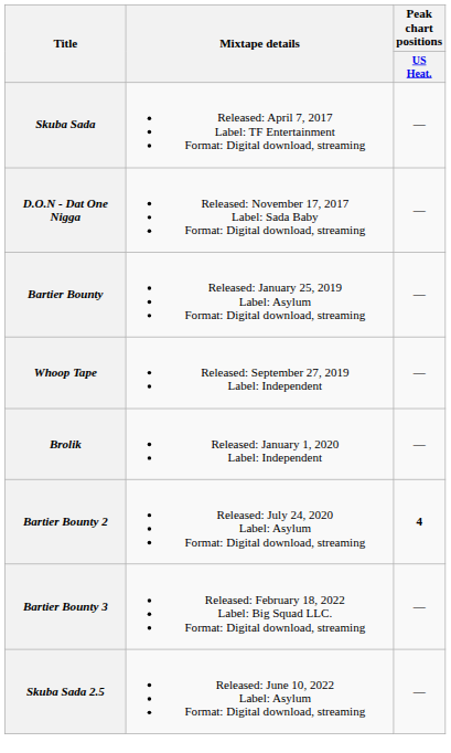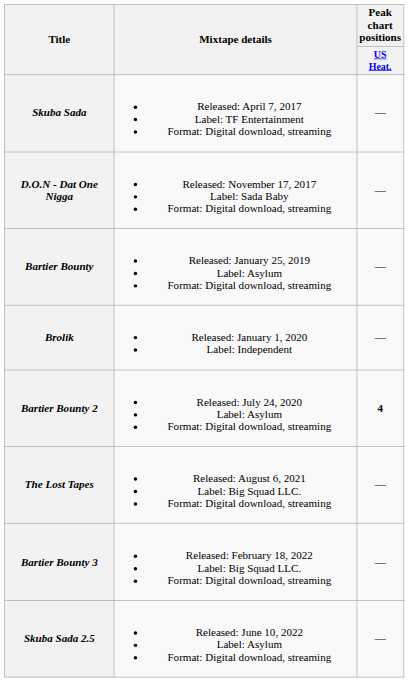- row: Whoop Tape | Released: September 27, 2019 Label: Independent | —
+ row: The Lost Tapes | Released: August 6, 2021 Label: Big Squad LLC. Format: Digital download, streaming | —
